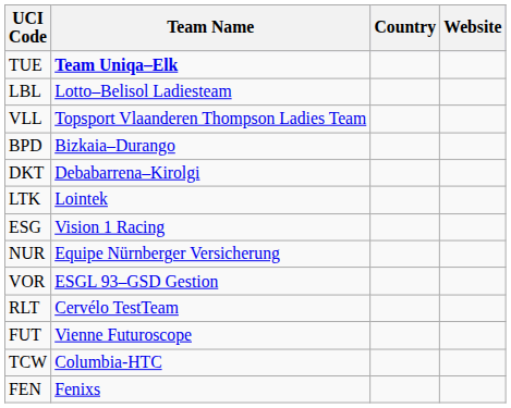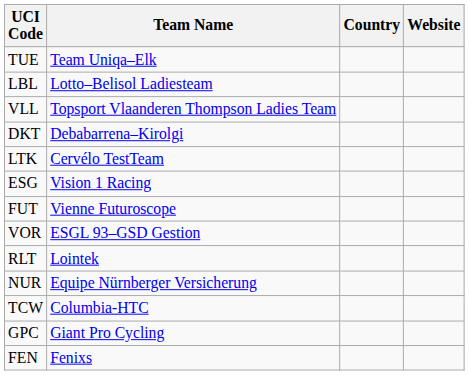TUE | Team Name: bold -> normal
- row: BPD | Bizkaia–Durango
LTK | Team Name: Lointek -> Cervélo TestTeam
rows swapped: FUT <-> NUR
RLT | Team Name: Cervélo TestTeam -> Lointek
+ row: GPC | Giant Pro Cycling
